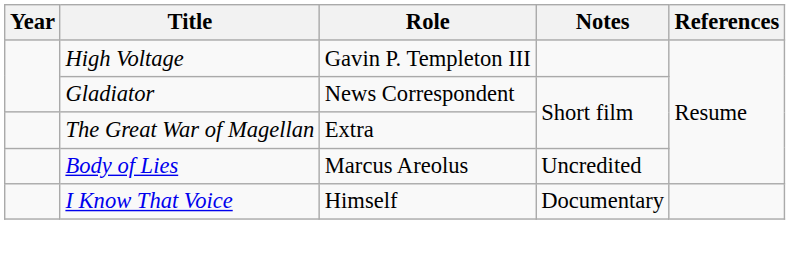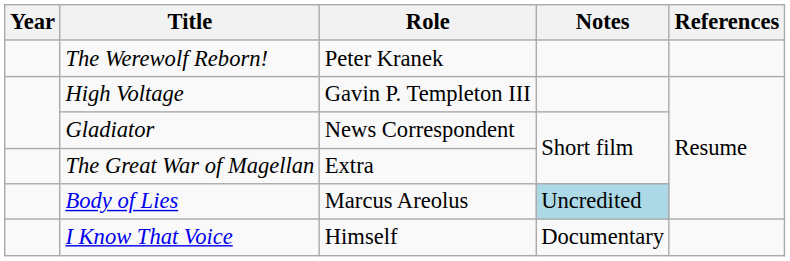+ row: The Werewolf Reborn! | Peter Kranek
Body of Lies | Notes: no background -> lightblue background
